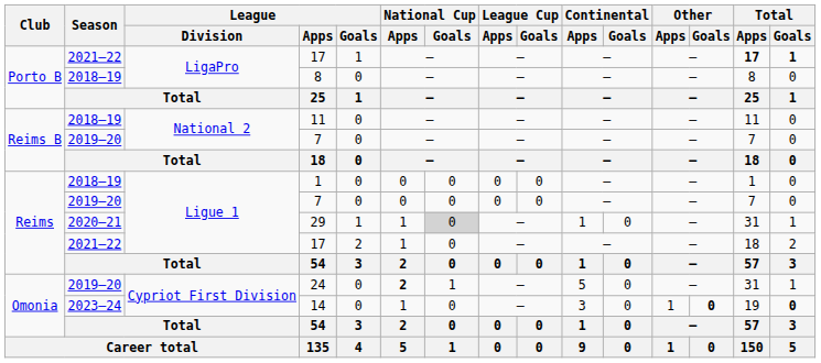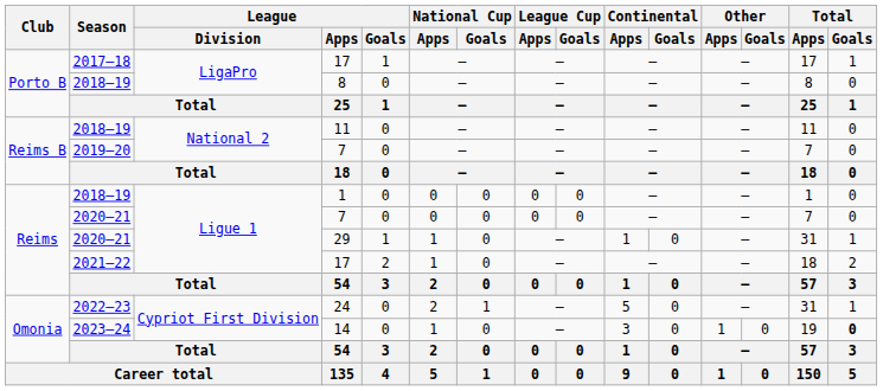Porto B / 17 | Season: 2021–22 -> 2017–18
Porto B / 17 | Total / Apps: bold -> normal
Porto B / 17 | Total / Goals: bold -> normal
Reims / 7 | Season: 2019–20 -> 2020–21
29 | National Cup / Goals: lightgrey background -> no background
24 | Season: 2019–20 -> 2022–23
24 | National Cup / Apps: bold -> normal
14 | Other / Goals: bold -> normal
